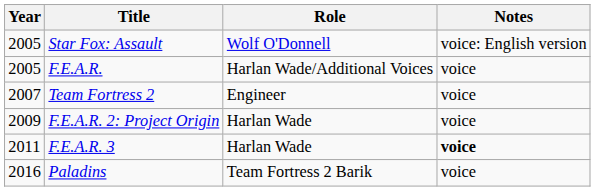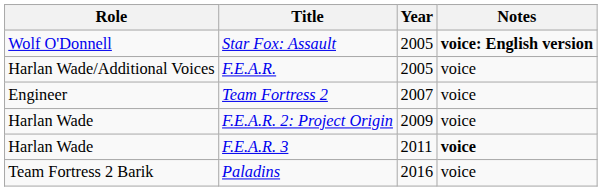columns swapped: Year <-> Role
Star Fox: Assault | Notes: normal -> bold
